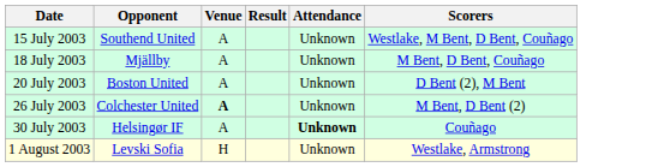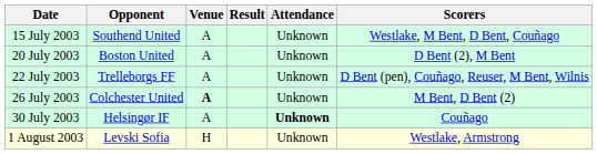- row: 18 July 2003 | Mjällby | A | Unknown | M Bent, D Bent, Couñago
+ row: 22 July 2003 | Trelleborgs FF | A | Unknown | D Bent (pen), Couñago, Reuser, M Bent, Wilnis
